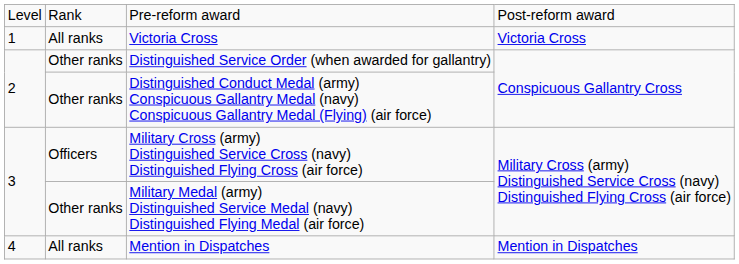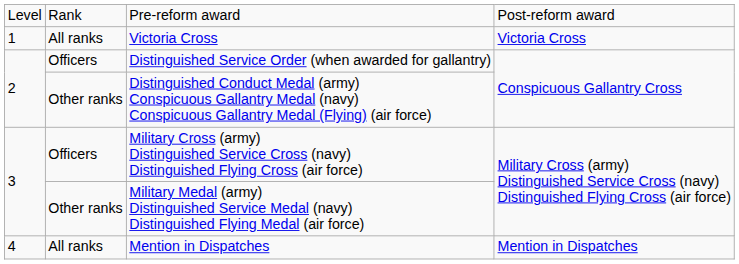Distinguished Service Order (when awarded for gallantry) | column 2: Other ranks -> Officers
